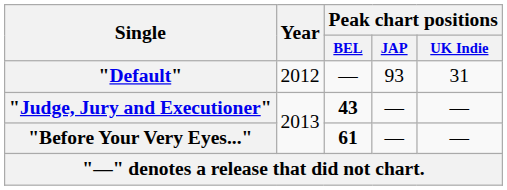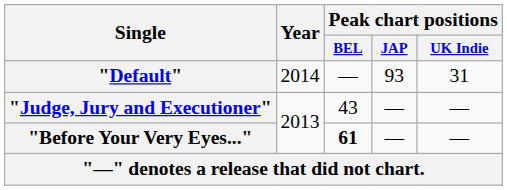"Default" | Year: 2012 -> 2014
"Judge, Jury and Executioner" | Peak chart positions / BEL: bold -> normal
